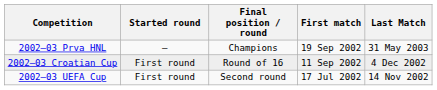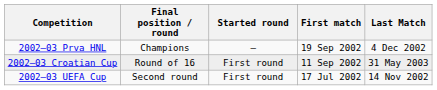columns swapped: Started round <-> Final position / round
2002–03 Prva HNL | Last Match: 31 May 2003 -> 4 Dec 2002
2002–03 Croatian Cup | Last Match: 4 Dec 2002 -> 31 May 2003
